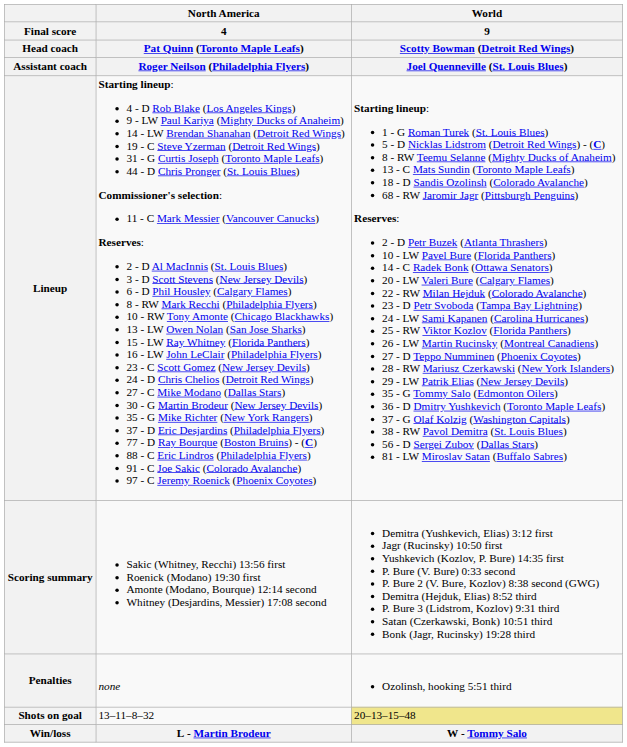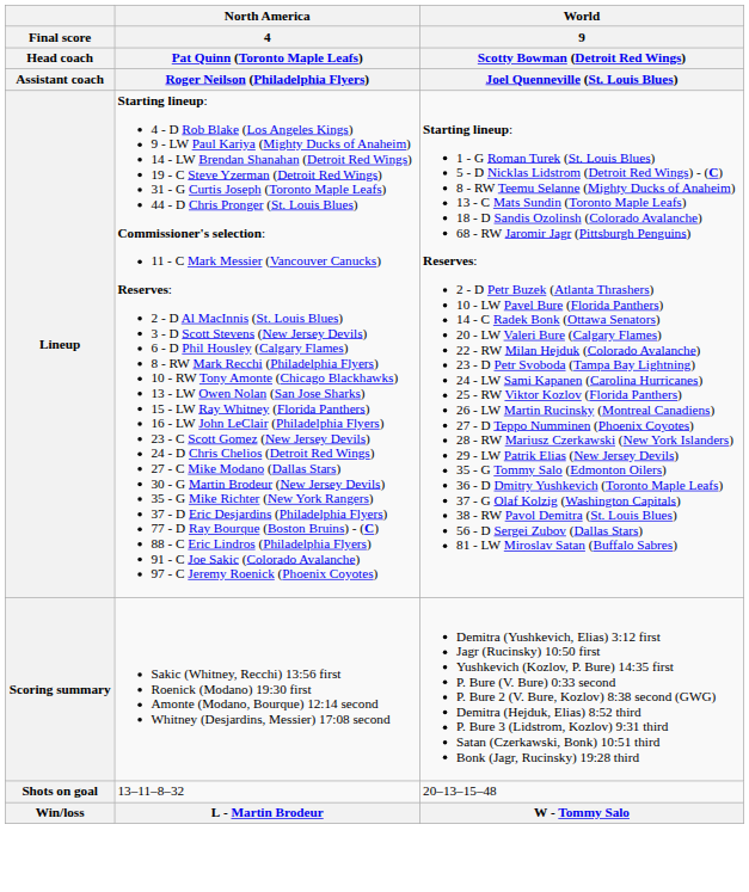- row: Penalties | none | Ozolinsh, hooking 5:51 third
Shots on goal | column 3: khaki background -> no background
